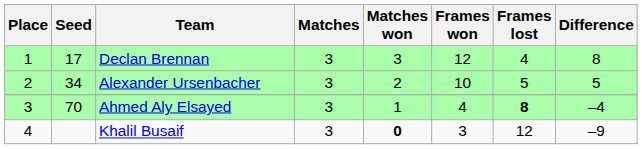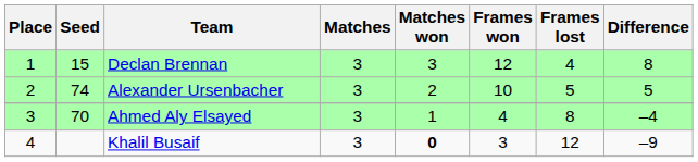Declan Brennan | Seed: 17 -> 15
Alexander Ursenbacher | Seed: 34 -> 74
Ahmed Aly Elsayed | Frames lost: bold -> normal
